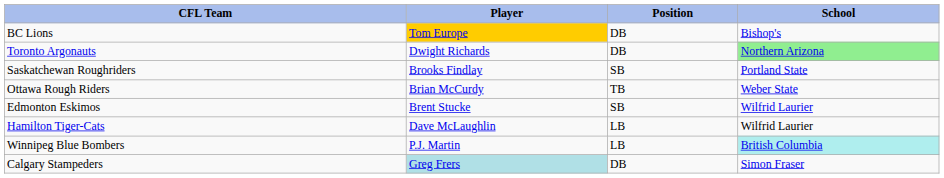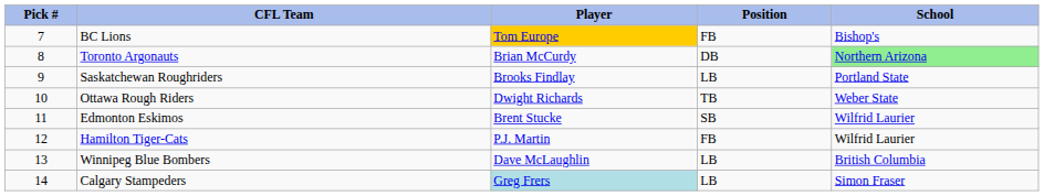+ column: Pick # | 7 | 8 | 9 | 10 | 11 | 12 | 13 | 14
BC Lions | Position: DB -> FB
Toronto Argonauts | Player: Dwight Richards -> Brian McCurdy
Saskatchewan Roughriders | Position: SB -> LB
Ottawa Rough Riders | Player: Brian McCurdy -> Dwight Richards
Hamilton Tiger-Cats | Player: Dave McLaughlin -> P.J. Martin
Hamilton Tiger-Cats | Position: LB -> FB
Winnipeg Blue Bombers | Player: P.J. Martin -> Dave McLaughlin
Winnipeg Blue Bombers | School: paleturquoise background -> no background
Calgary Stampeders | Position: DB -> LB
